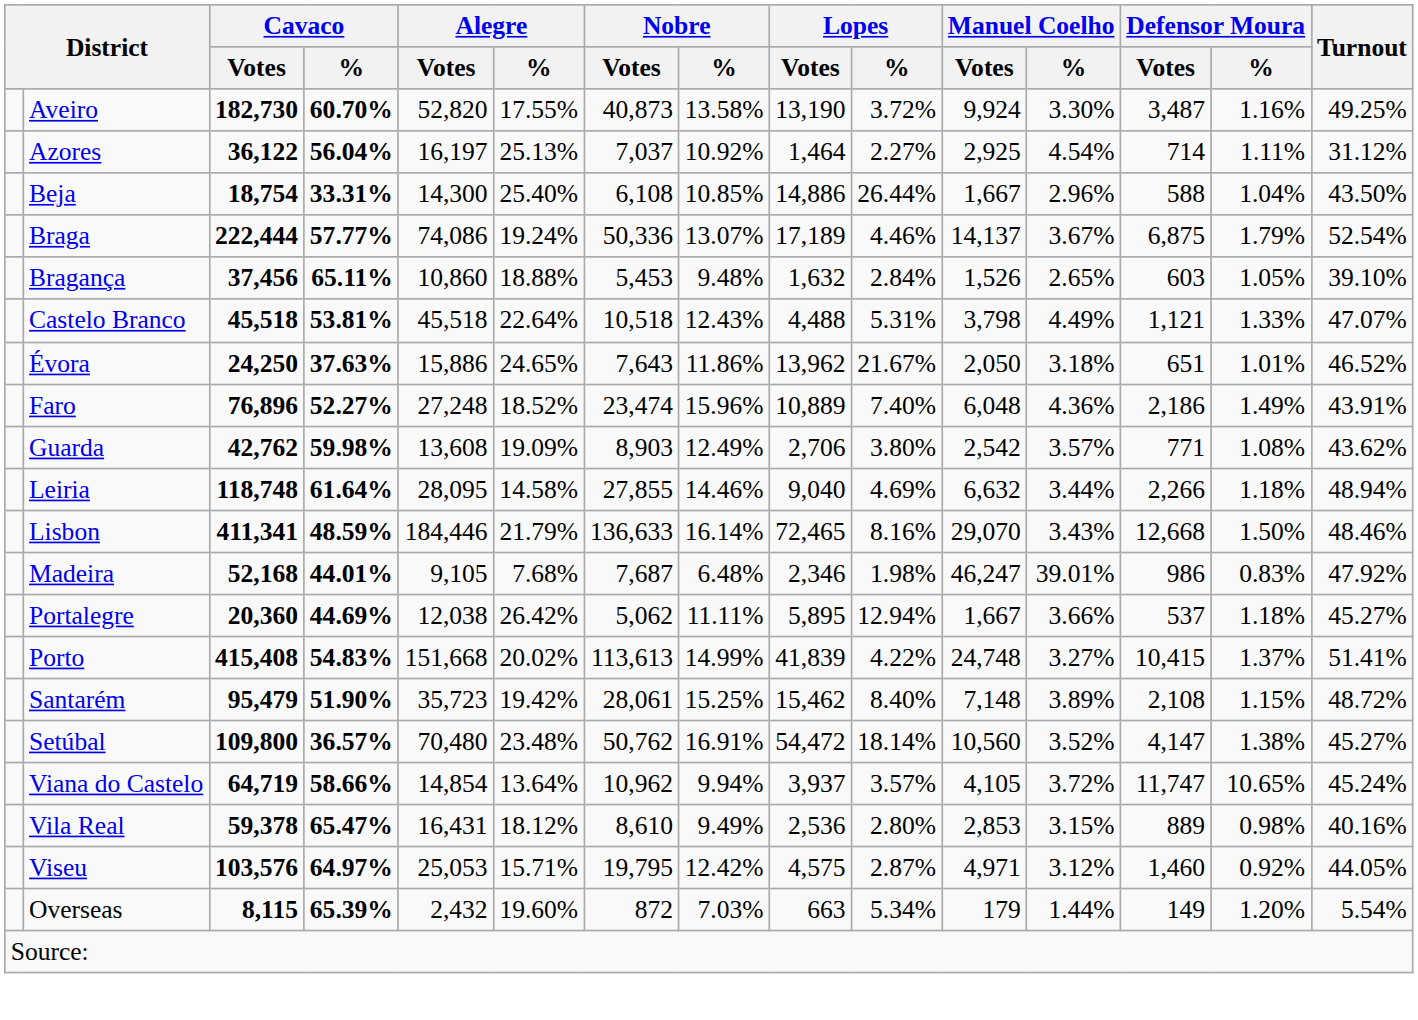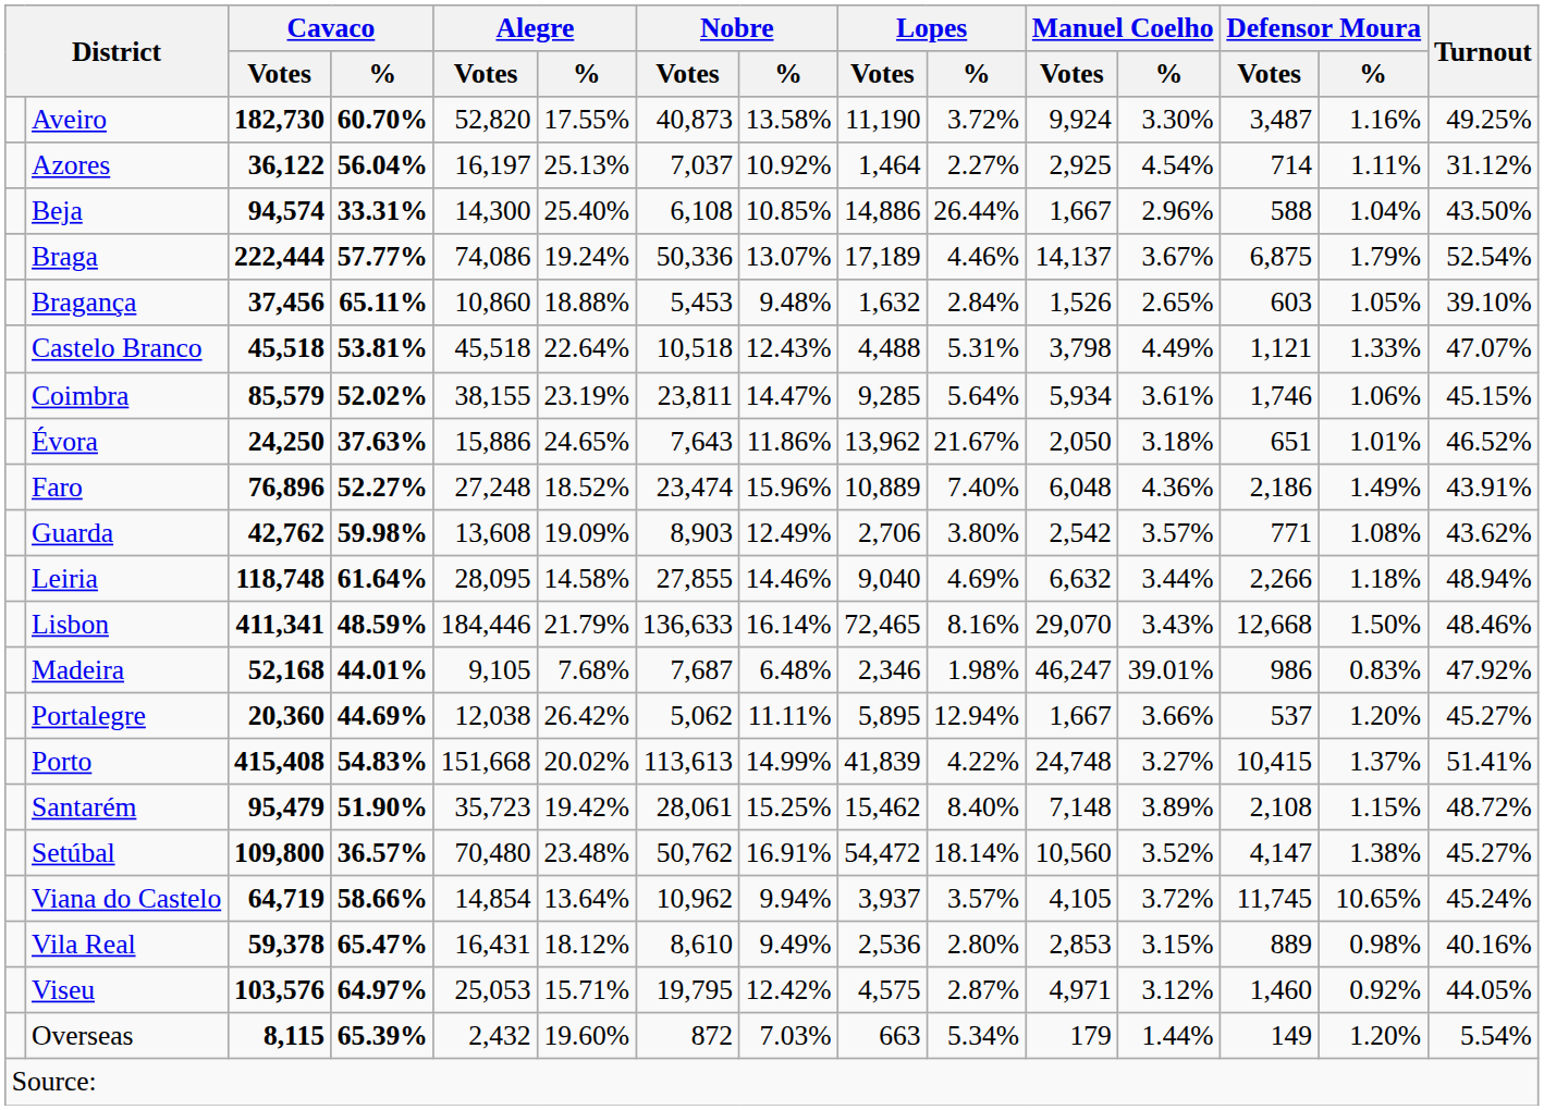Aveiro | Lopes / Votes: 13,190 -> 11,190
Beja | Cavaco / Votes: 18,754 -> 94,574
+ row: Coimbra | 85,579 | 52.02% | 38,155 | 23.19% | 23,811 | 14.47% | 9,285 | 5.64% | 5,934 | 3.61% | 1,746 | 1.06% | 45.15%
Portalegre | Defensor Moura / %: 1.18% -> 1.20%
Viana do Castelo | Defensor Moura / Votes: 11,747 -> 11,745
